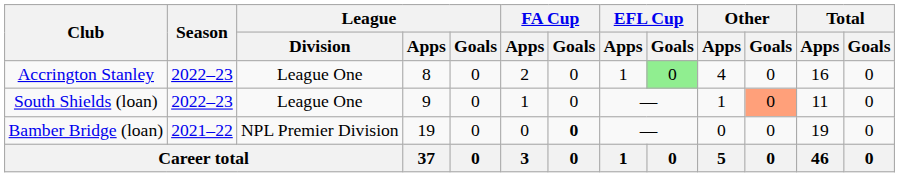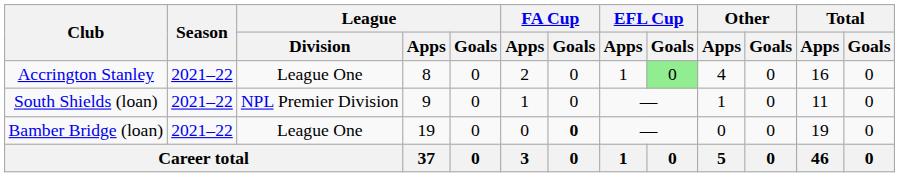Accrington Stanley | Season: 2022–23 -> 2021–22
South Shields (loan) | Season: 2022–23 -> 2021–22
South Shields (loan) | League / Division: League One -> NPL Premier Division
South Shields (loan) | Other / Goals: lightsalmon background -> no background
Bamber Bridge (loan) | League / Division: NPL Premier Division -> League One
